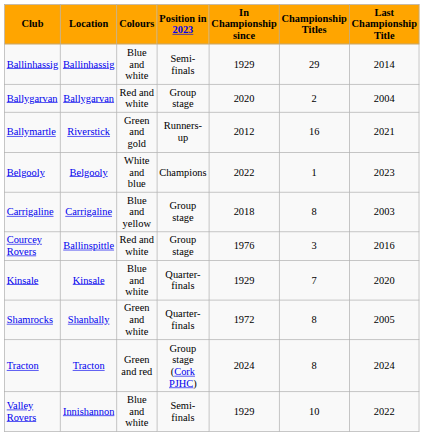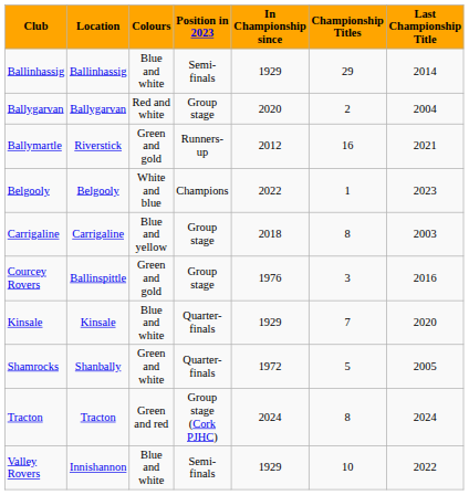Courcey Rovers | Colours: Red and white -> Green and gold
Shamrocks | Championship Titles: 8 -> 5
